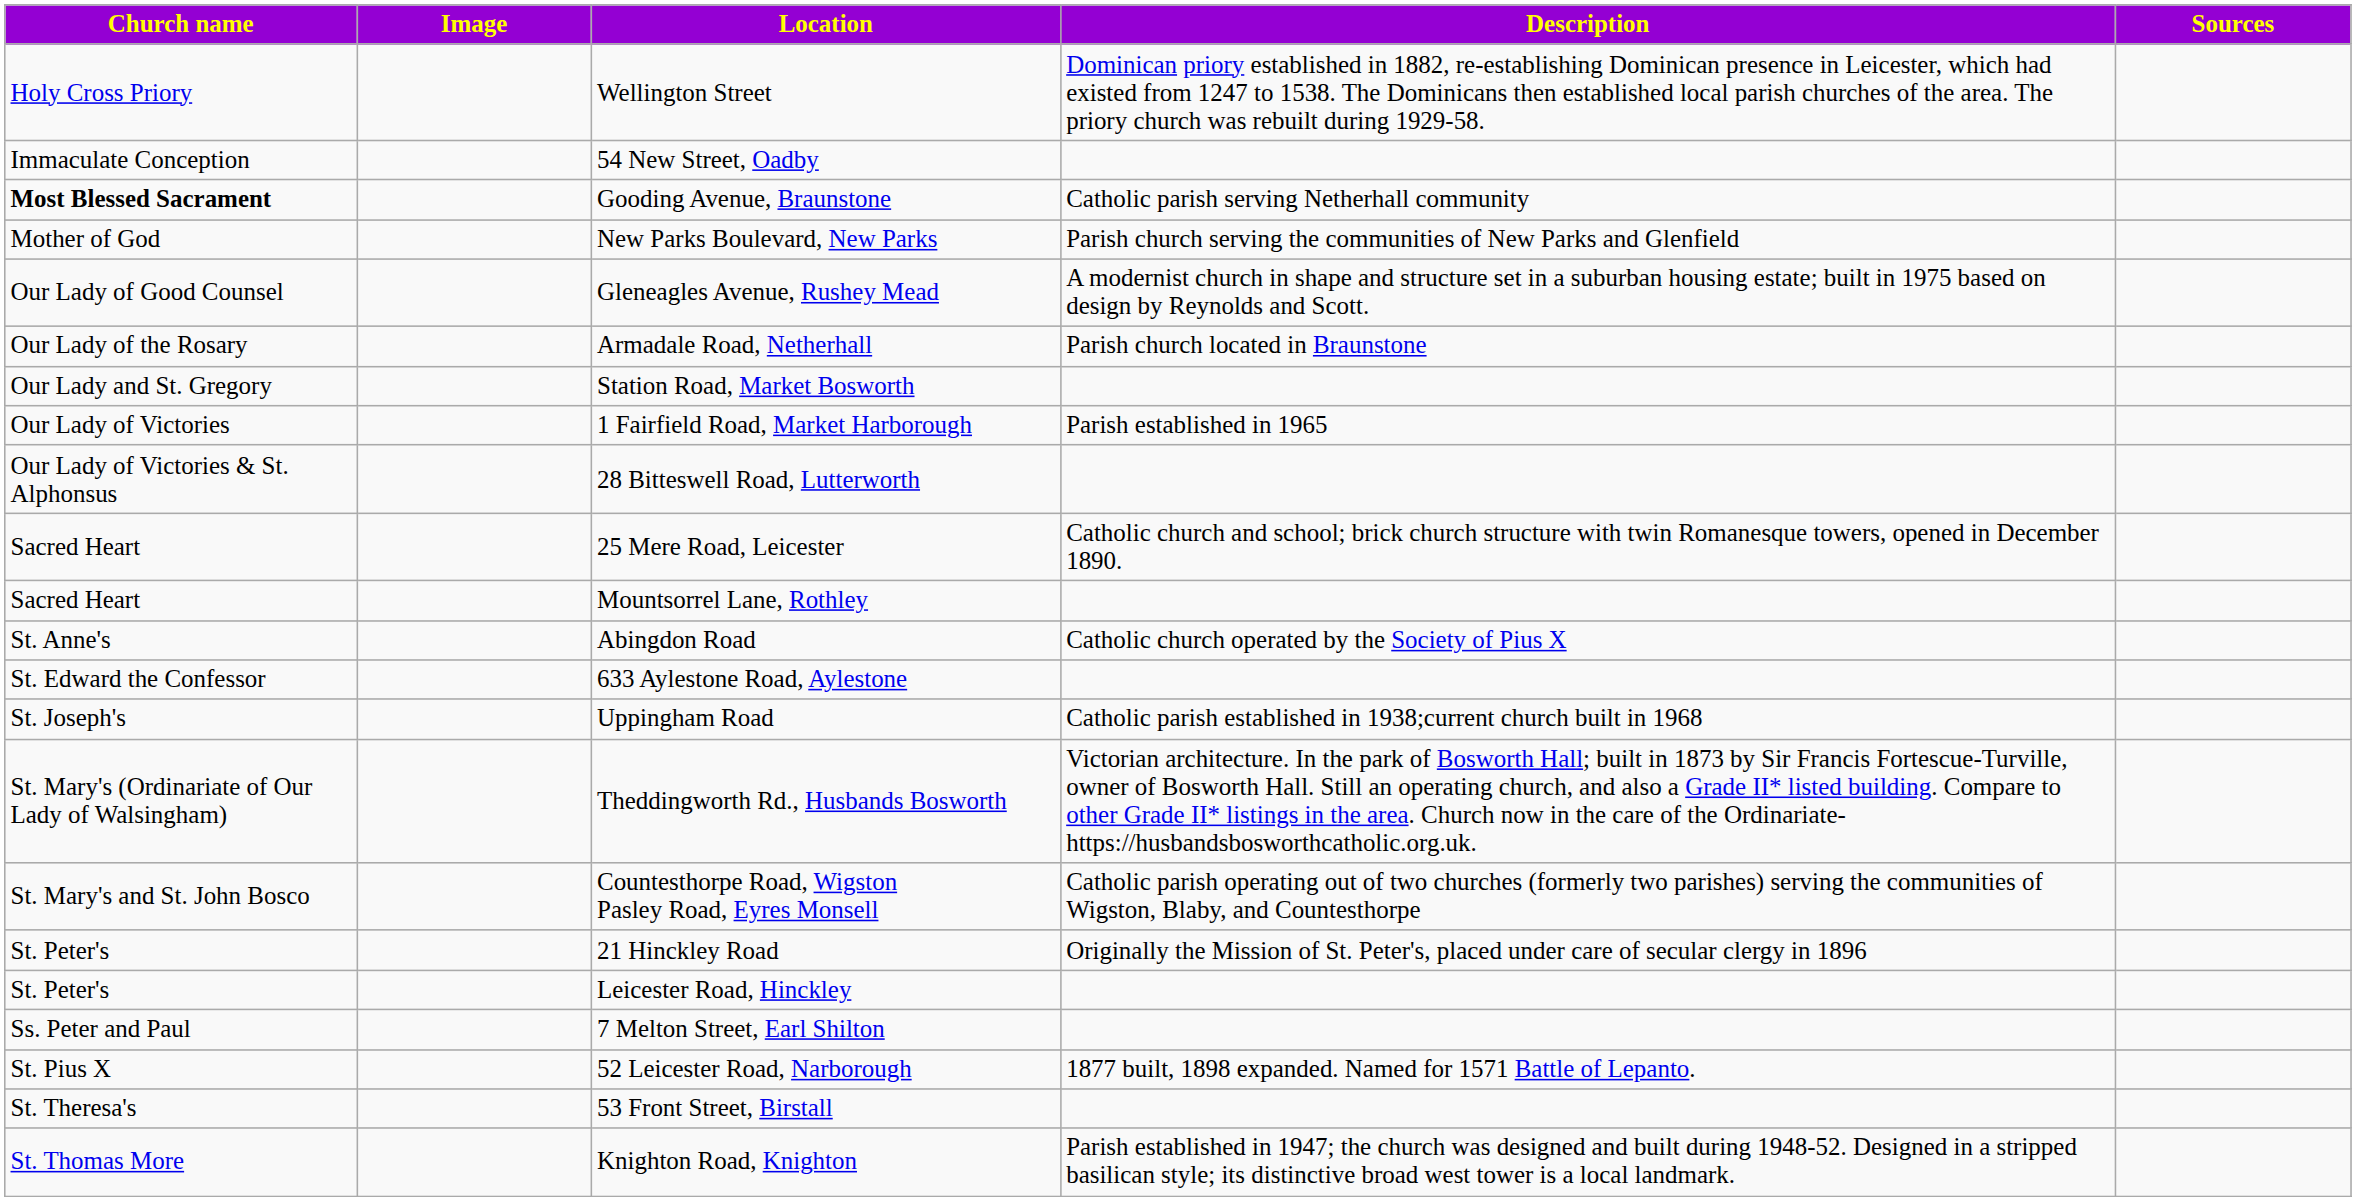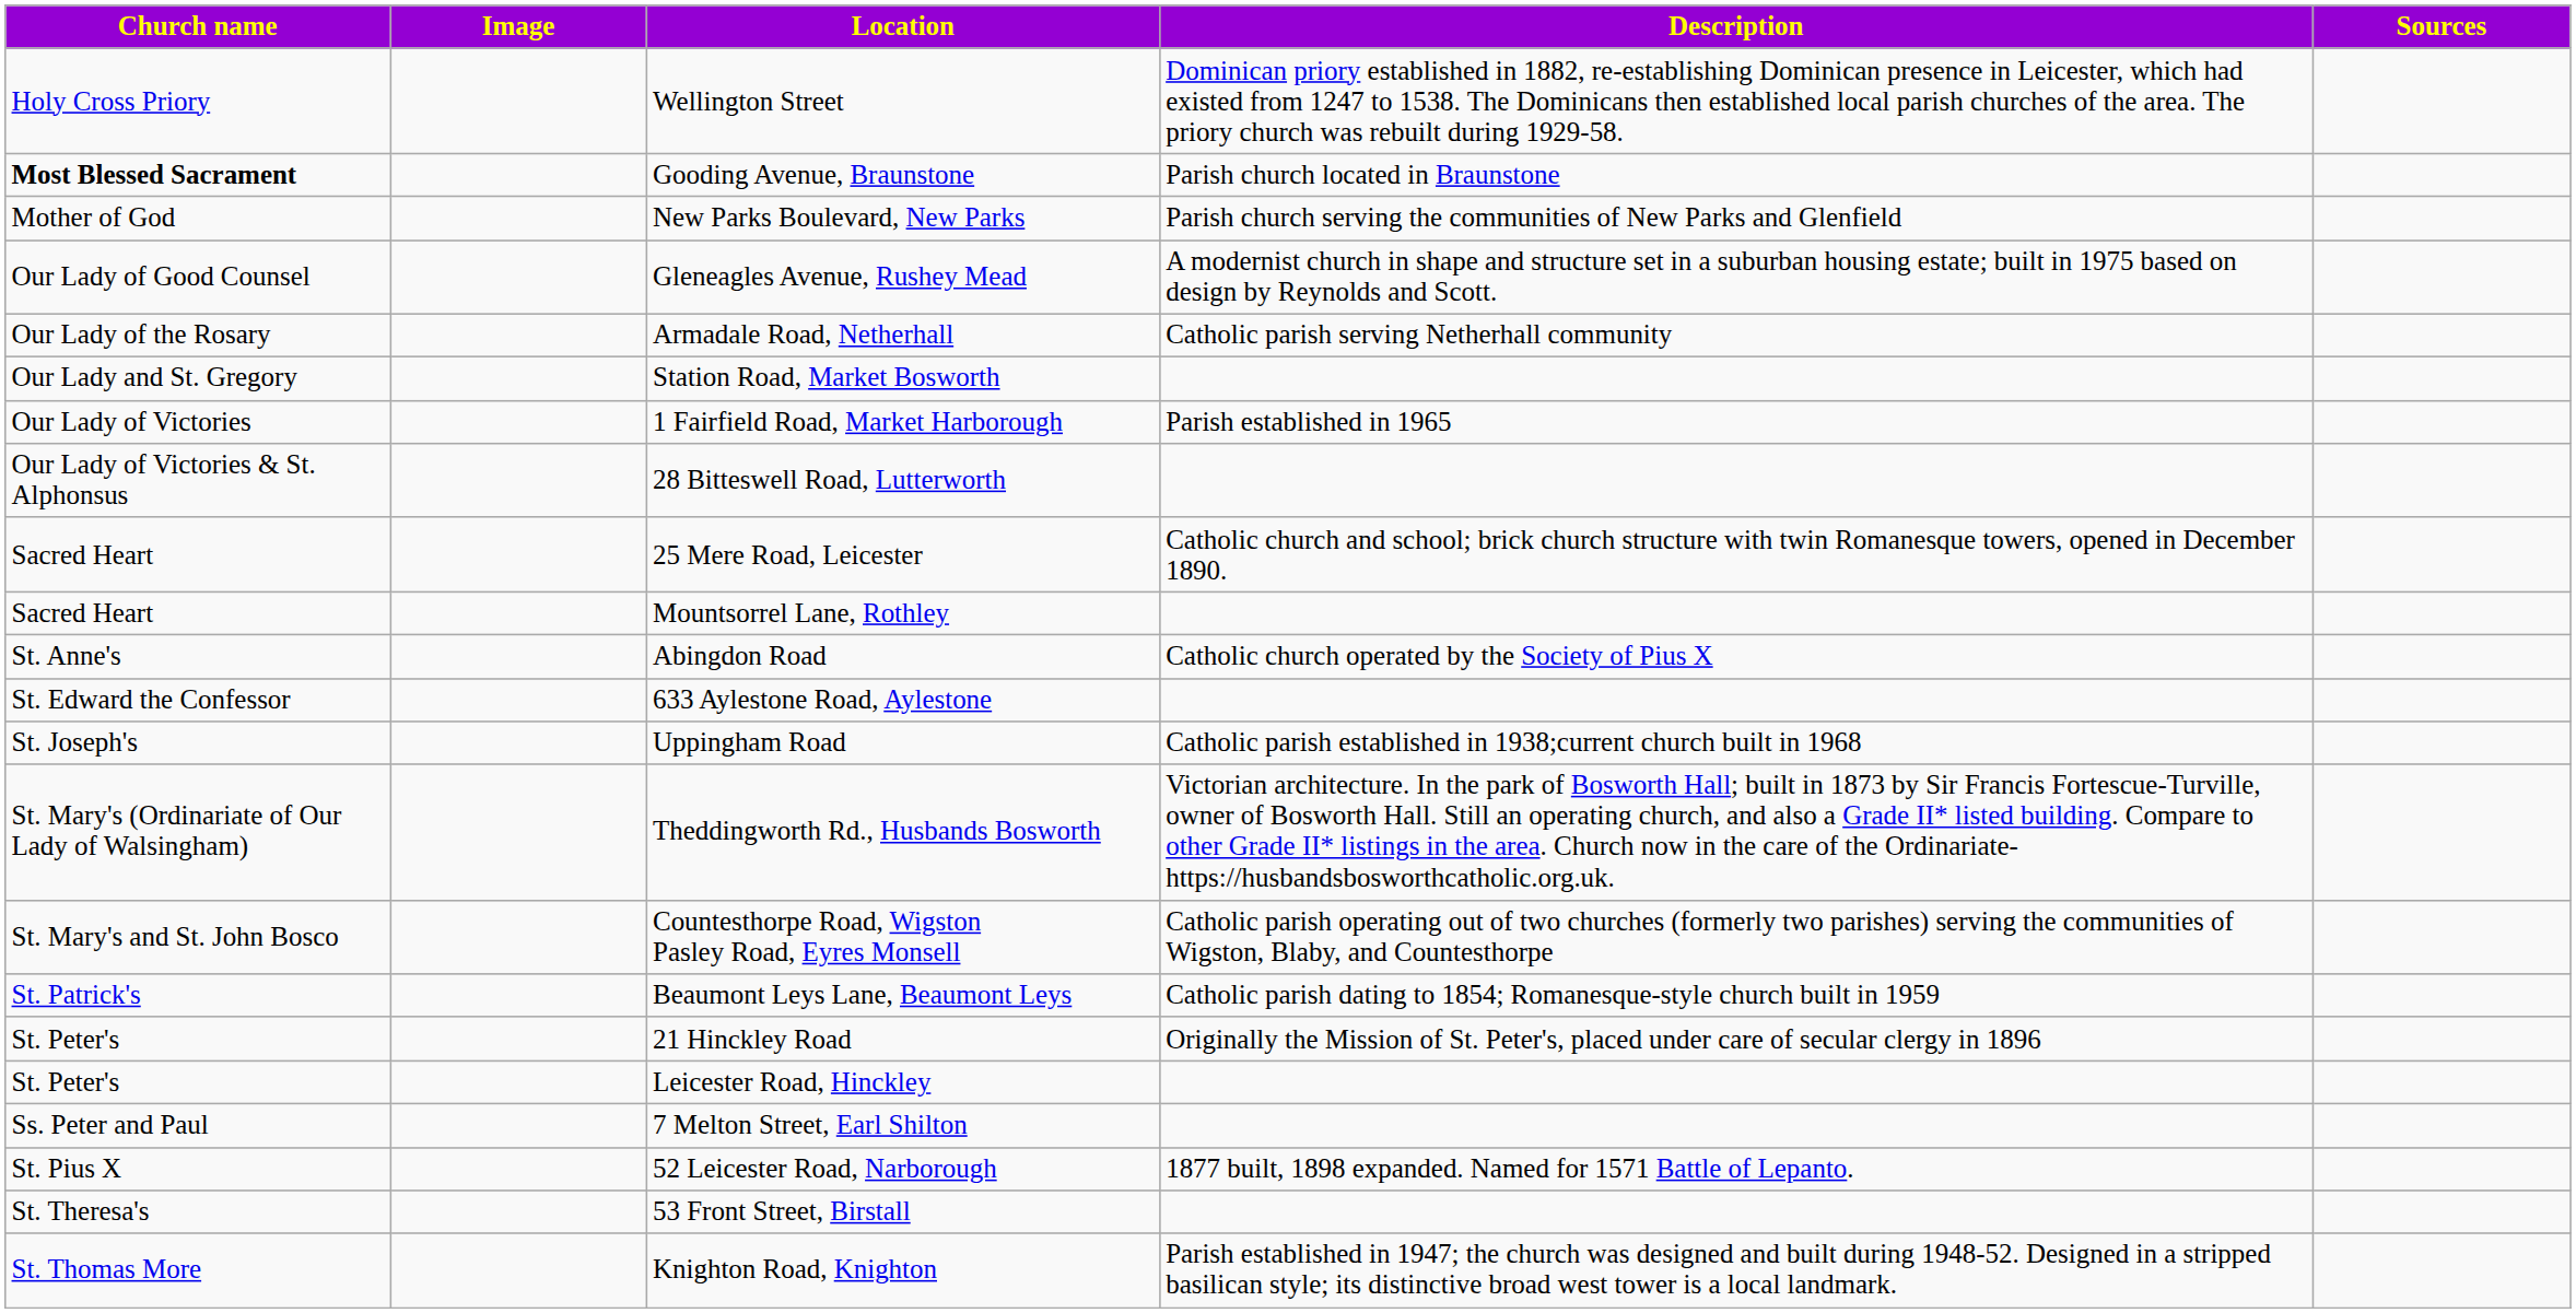- row: Immaculate Conception | 54 New Street, Oadby
Gooding Avenue, Braunstone | Description: Catholic parish serving Netherhall community -> Parish church located in Braunstone
Armadale Road, Netherhall | Description: Parish church located in Braunstone -> Catholic parish serving Netherhall community
+ row: St. Patrick's | Beaumont Leys Lane, Beaumont Leys | Catholic parish dating to 1854; Romanesque-style church built in 1959
